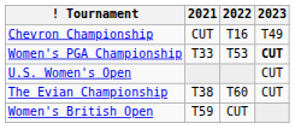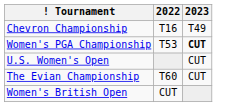- column: 2021 | CUT | T33 | T38 | T59
